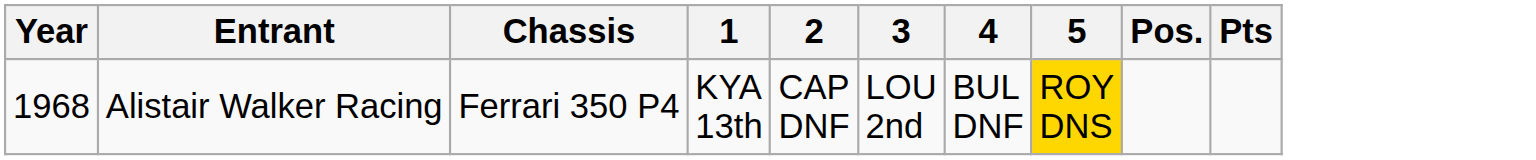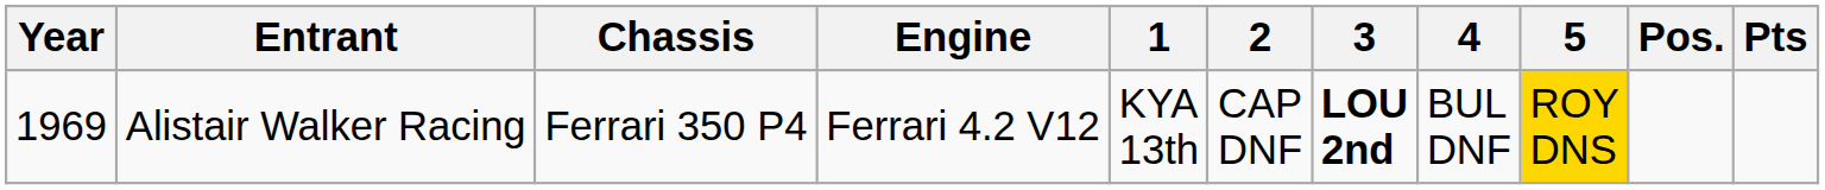+ column: Engine | Ferrari 4.2 V12
Alistair Walker Racing | Year: 1968 -> 1969
Alistair Walker Racing | 3: normal -> bold
